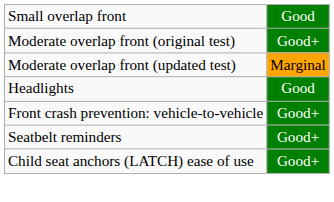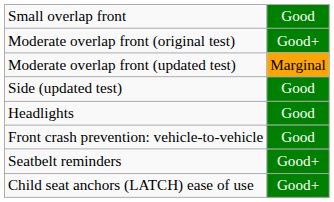+ row: Side (updated test) | Good
Front crash prevention: vehicle-to-vehicle | column 2: Good+ -> Good
